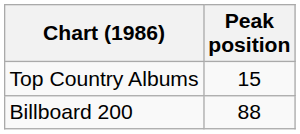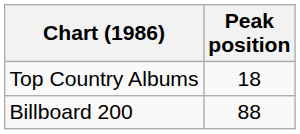Top Country Albums | Peak position: 15 -> 18
